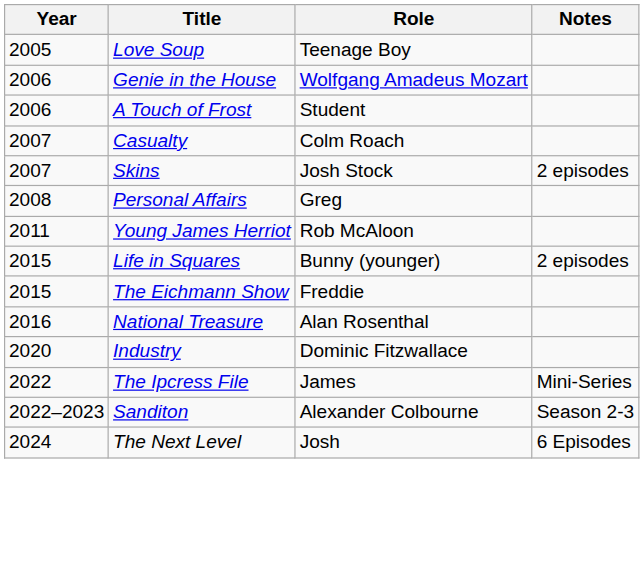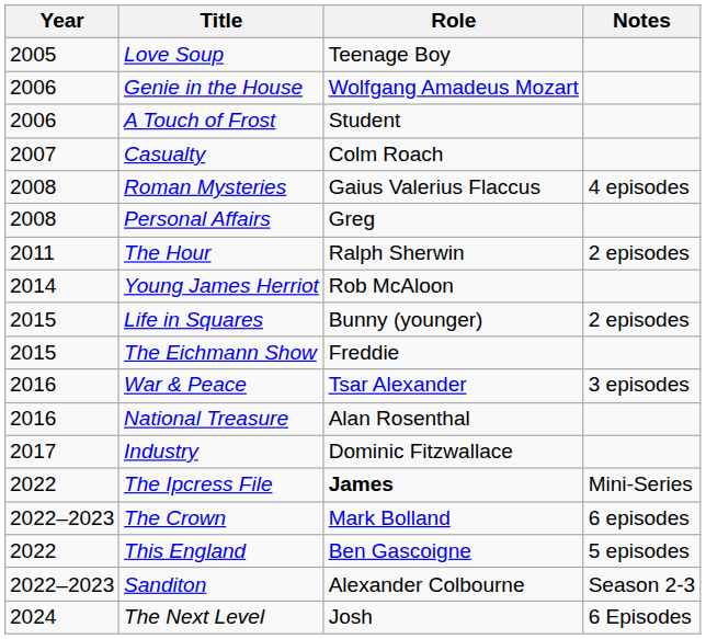- row: 2007 | Skins | Josh Stock | 2 episodes
+ row: 2008 | Roman Mysteries | Gaius Valerius Flaccus | 4 episodes
+ row: 2011 | The Hour | Ralph Sherwin | 2 episodes
Young James Herriot | Year: 2011 -> 2014
+ row: 2016 | War & Peace | Tsar Alexander | 3 episodes
Industry | Year: 2020 -> 2017
The Ipcress File | Role: normal -> bold
+ row: 2022–2023 | The Crown | Mark Bolland | 6 episodes
+ row: 2022 | This England | Ben Gascoigne | 5 episodes
